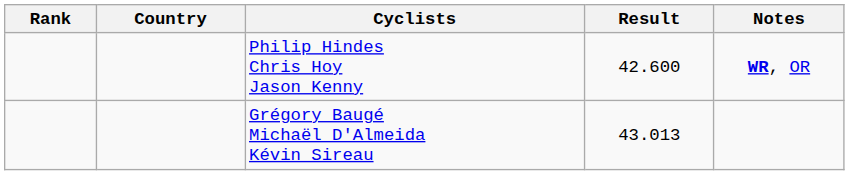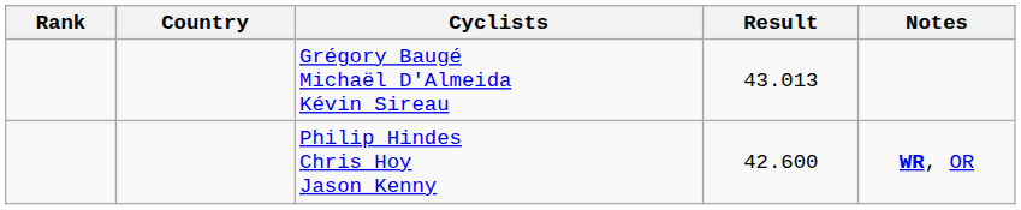rows swapped: Philip Hindes Chris Hoy Jason Kenny <-> Grégory Baugé Michaël D'Almeida Kévin Sireau
